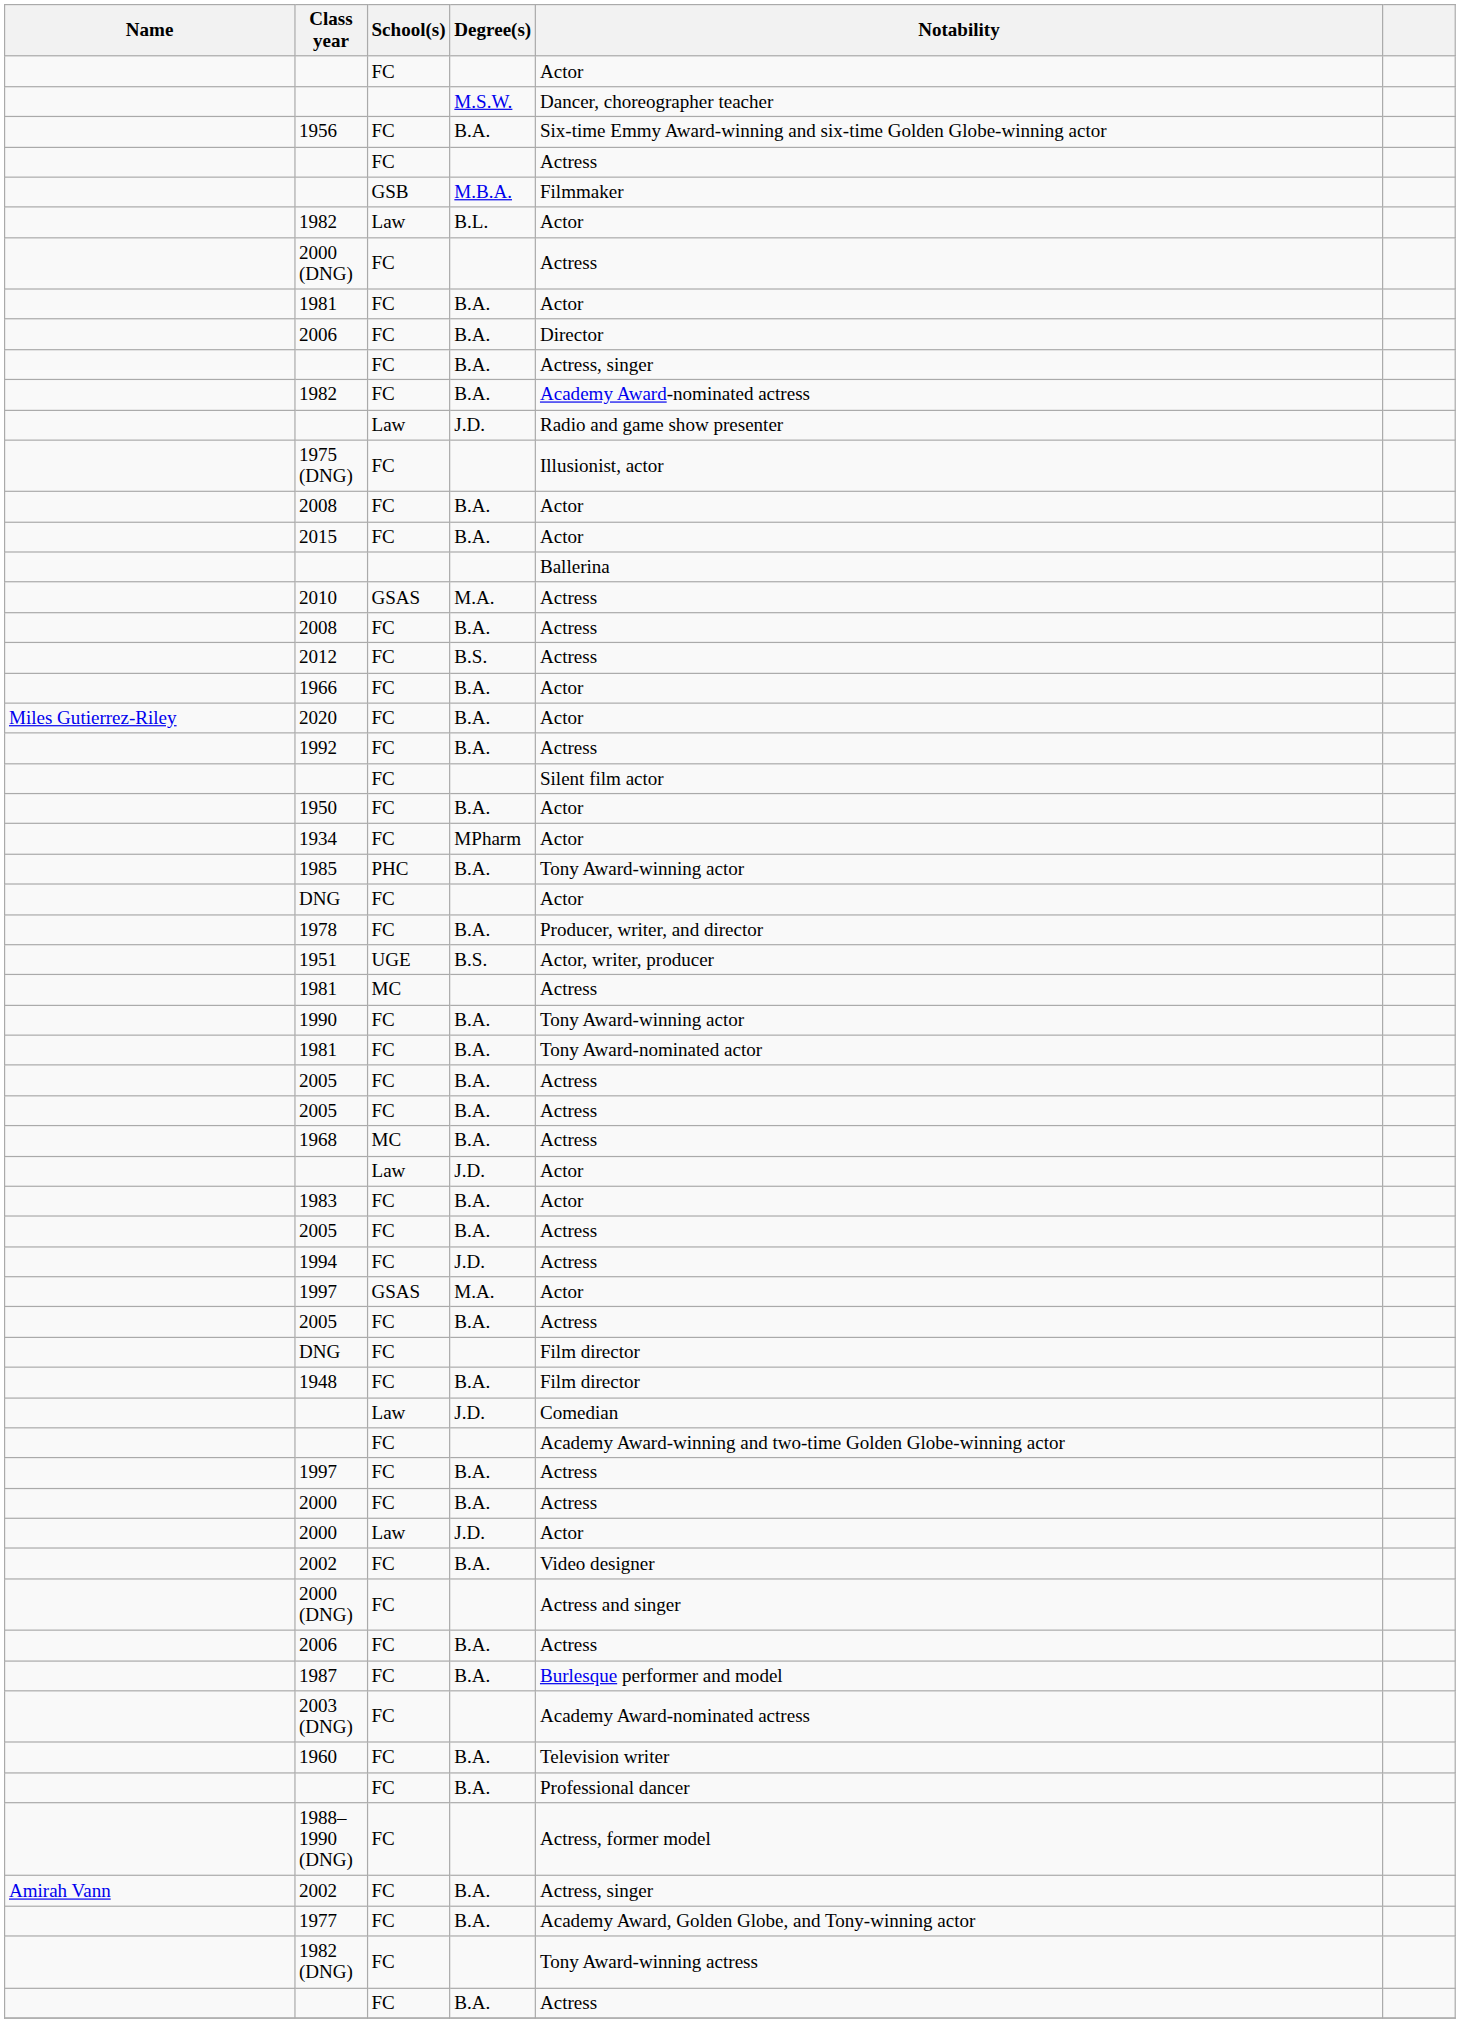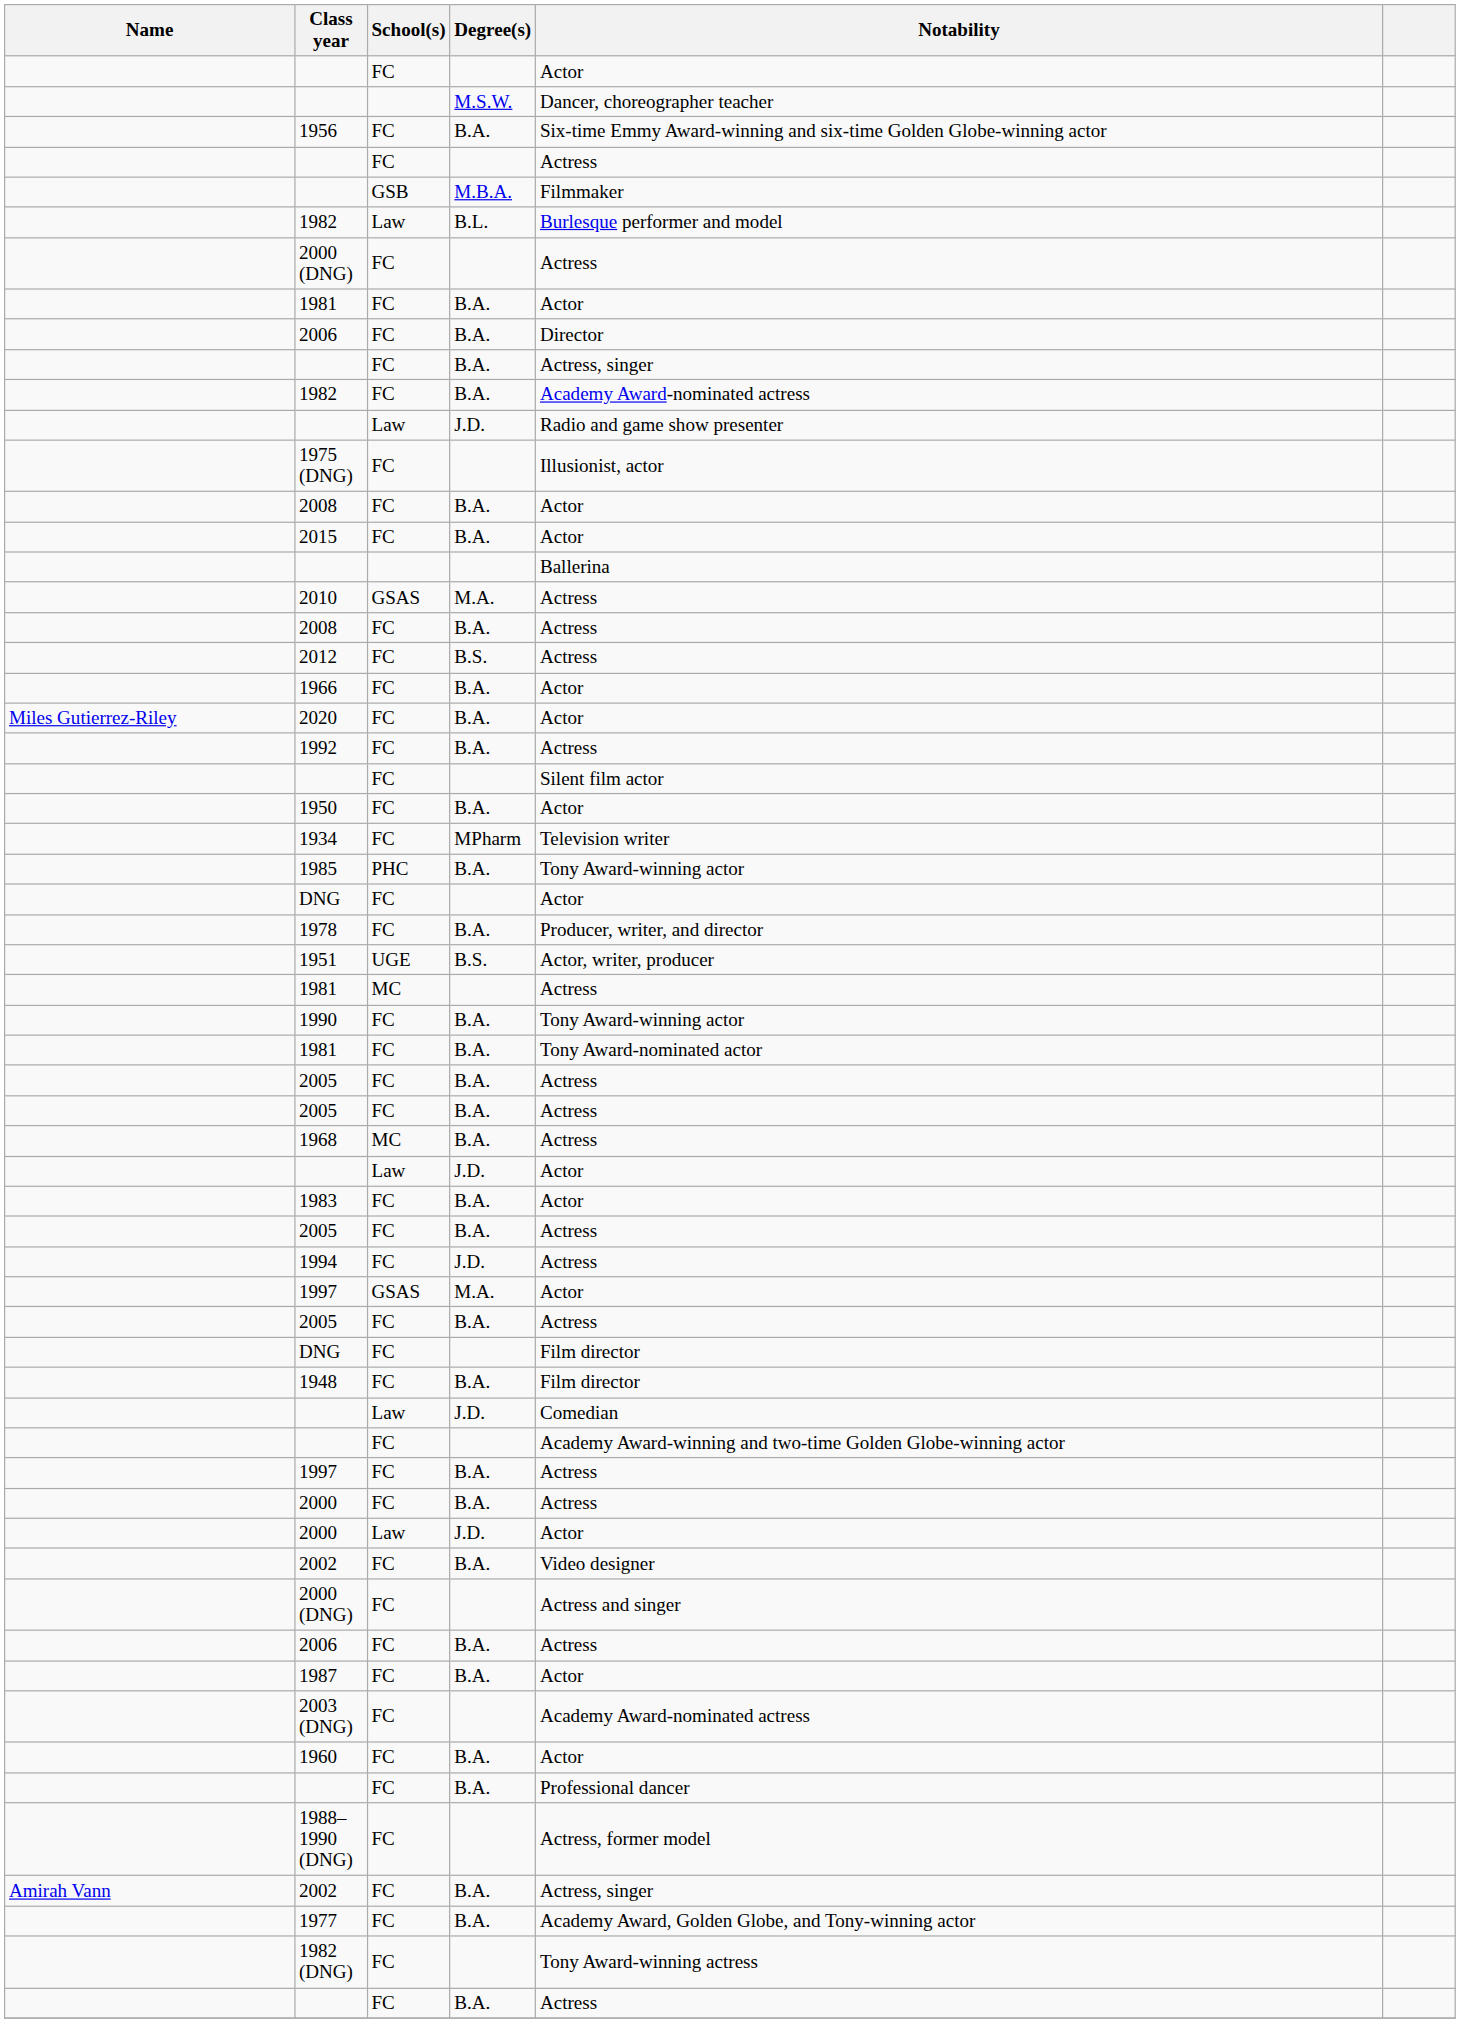1982 / B.L. | Notability: Actor -> Burlesque performer and model
1934 | Notability: Actor -> Television writer
1987 | Notability: Burlesque performer and model -> Actor
1960 | Notability: Television writer -> Actor
